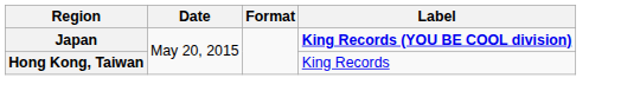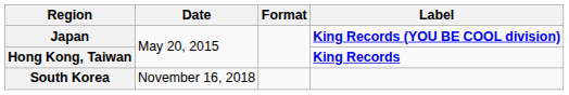Hong Kong, Taiwan | Label: normal -> bold
+ row: South Korea | November 16, 2018
